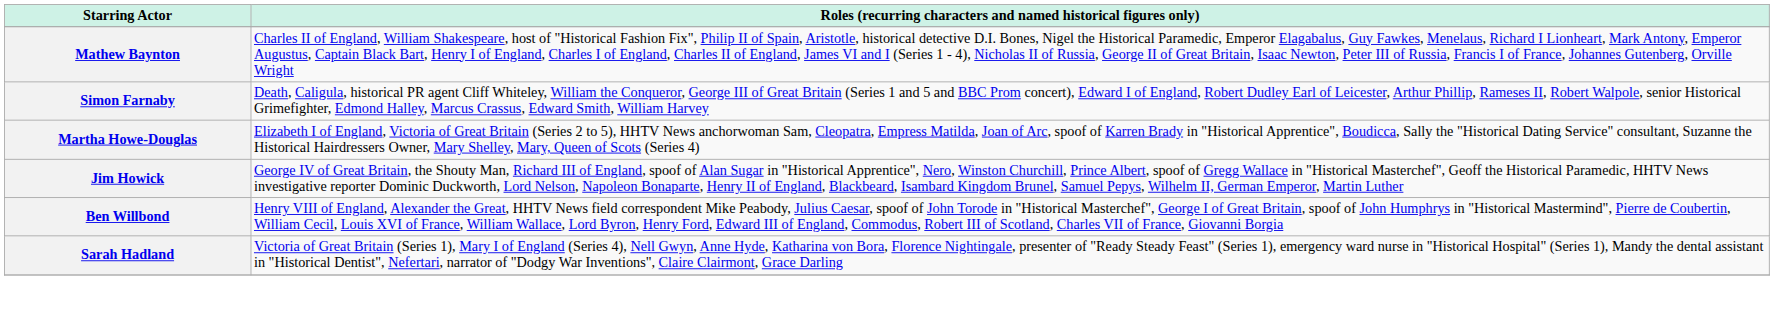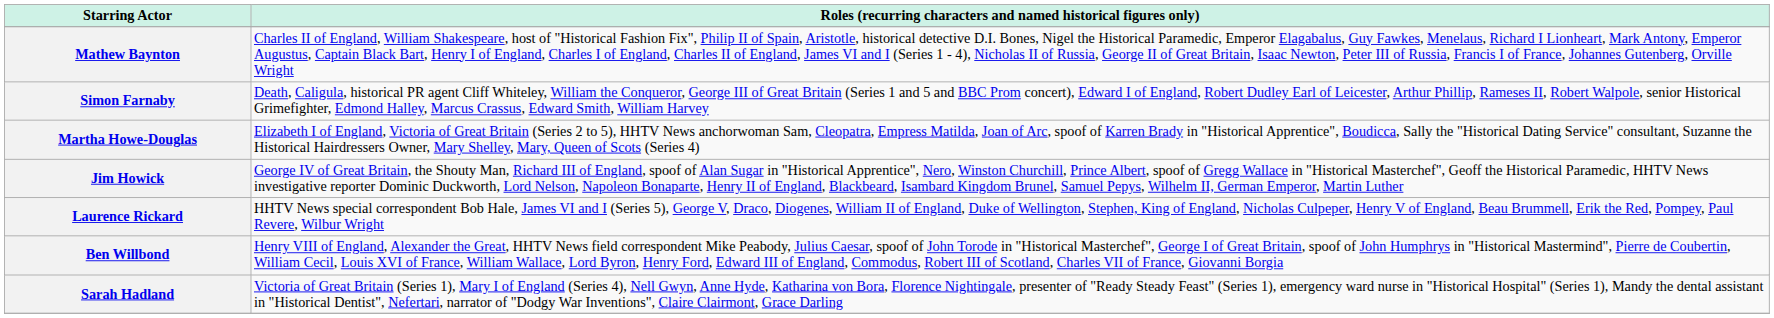+ row: Laurence Rickard | HHTV News special correspondent Bob Hale, James VI and I (Series 5), George V, Draco, Diogenes, William II of England, Duke of Wellington, Stephen, King of England, Nicholas Culpeper, Henry V of England, Beau Brummell, Erik the Red, Pompey, Paul Revere, Wilbur Wright
